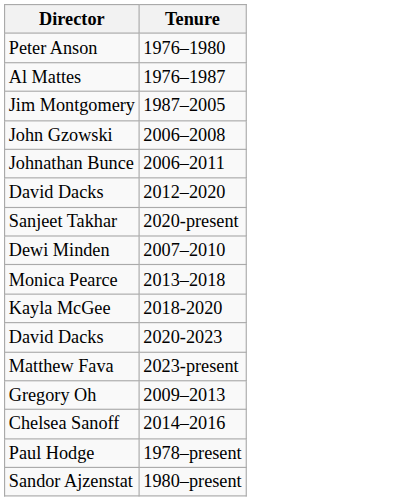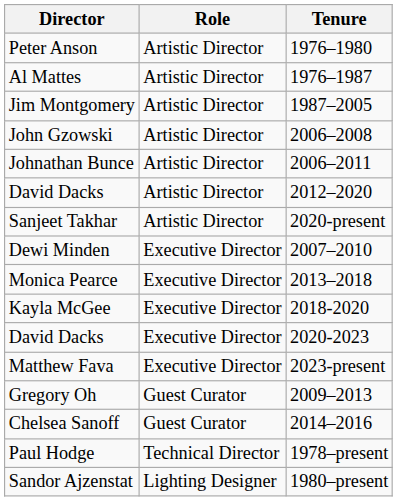+ column: Role | Artistic Director | Artistic Director | Artistic Director | Artistic Director | Artistic Director | Artistic Director | Artistic Director | Executive Director | Executive Director | Executive Director | Executive Director | Executive Director | Guest Curator | Guest Curator | Technical Director | Lighting Designer
